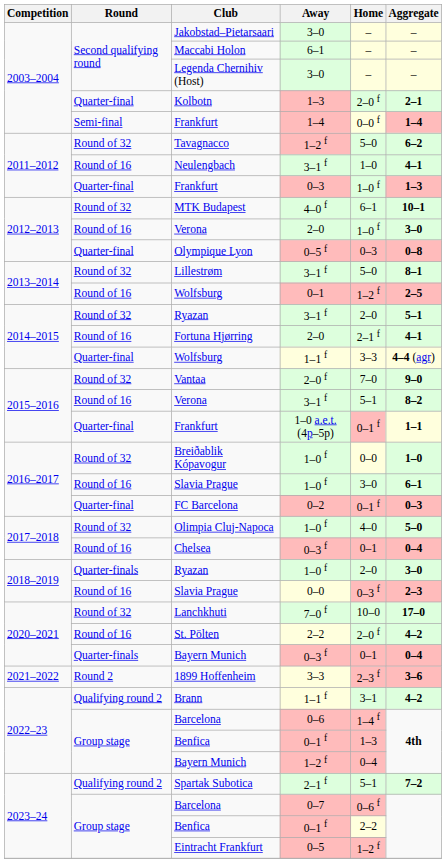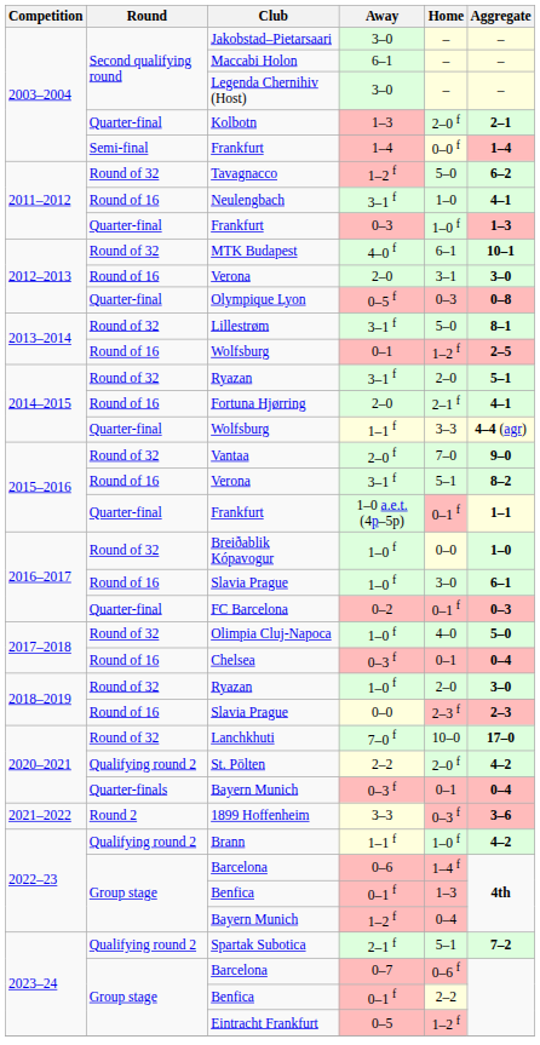2012–2013 / Verona | Home: 1–0 f -> 3–1
2018–2019 / Ryazan | Round: Quarter-finals -> Round of 32
2018–2019 / Slavia Prague | Home: 0–3 f -> 2–3 f
St. Pölten | Round: Round of 16 -> Qualifying round 2
1899 Hoffenheim | Home: 2–3 f -> 0–3 f
Brann | Home: 3–1 -> 1–0 f
